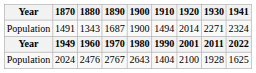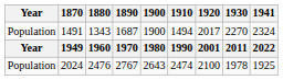1491 | 1920: 2014 -> 2017
1491 | 1930: 2271 -> 2270
2024 | 1910: 1404 -> 2474
2024 | 1930: 1928 -> 1978
2024 | 1941: 1625 -> 1925
